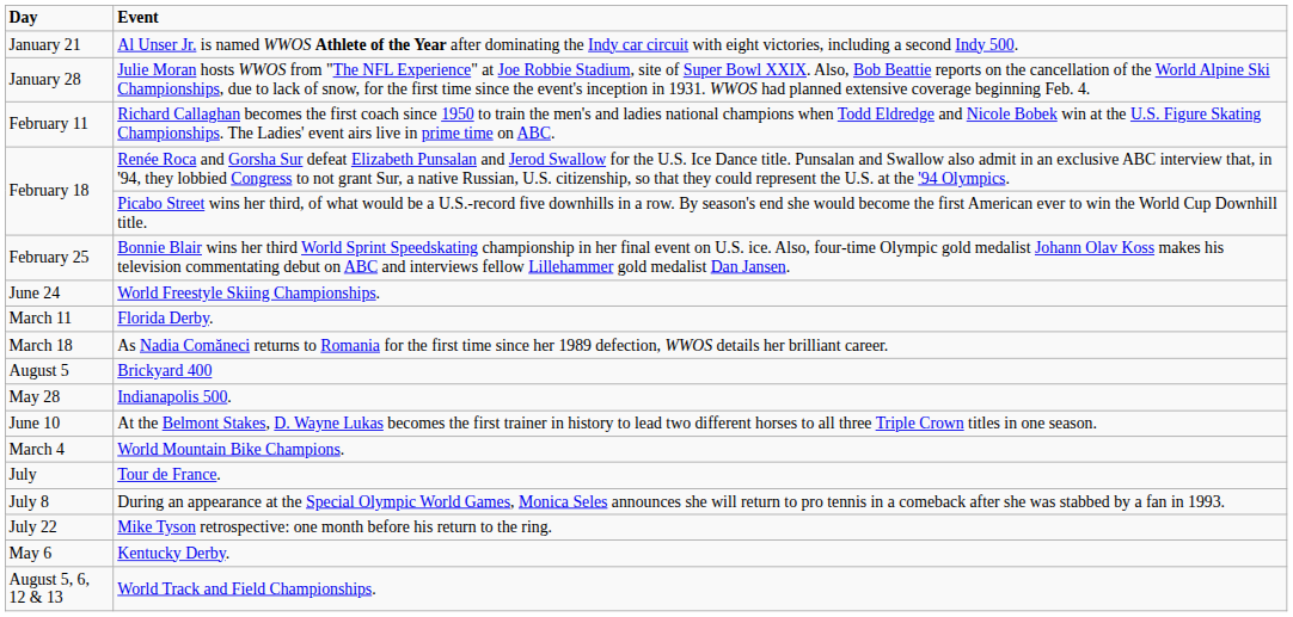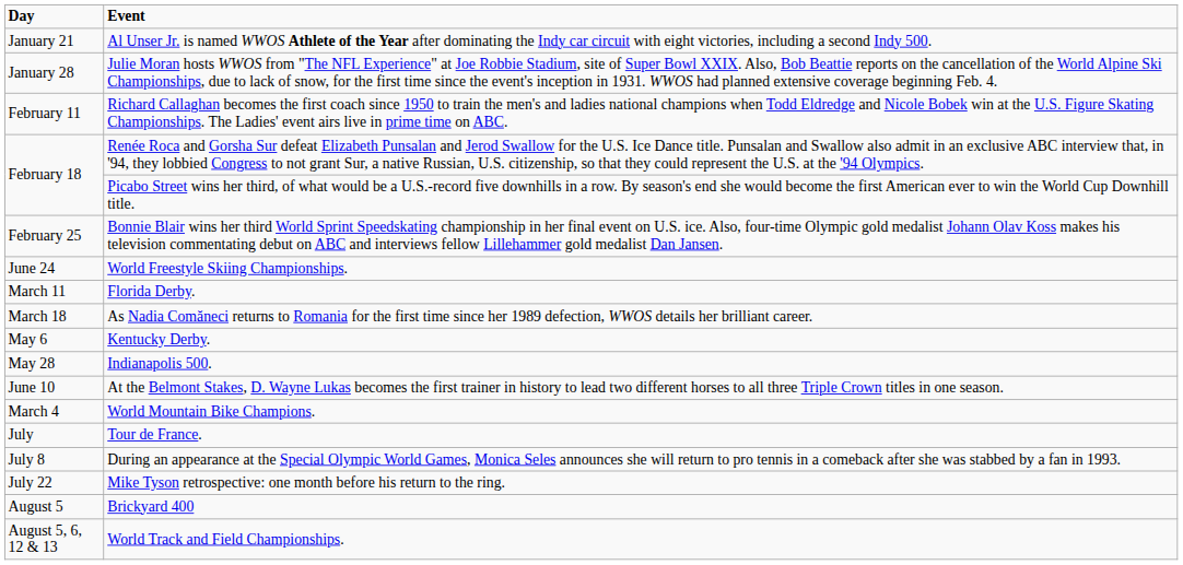rows swapped: Kentucky Derby. <-> Brickyard 400
